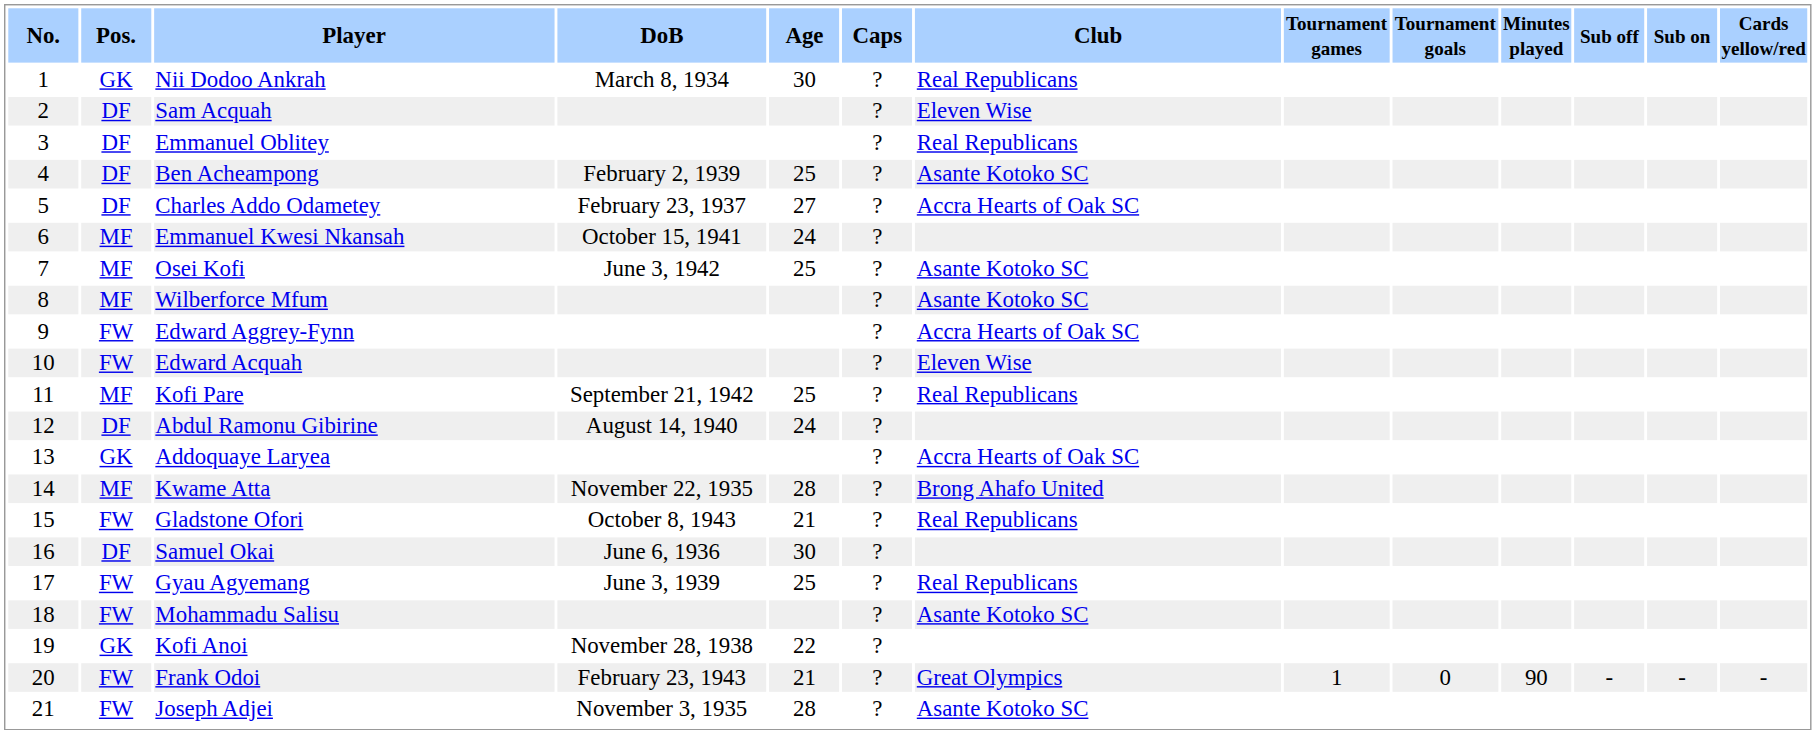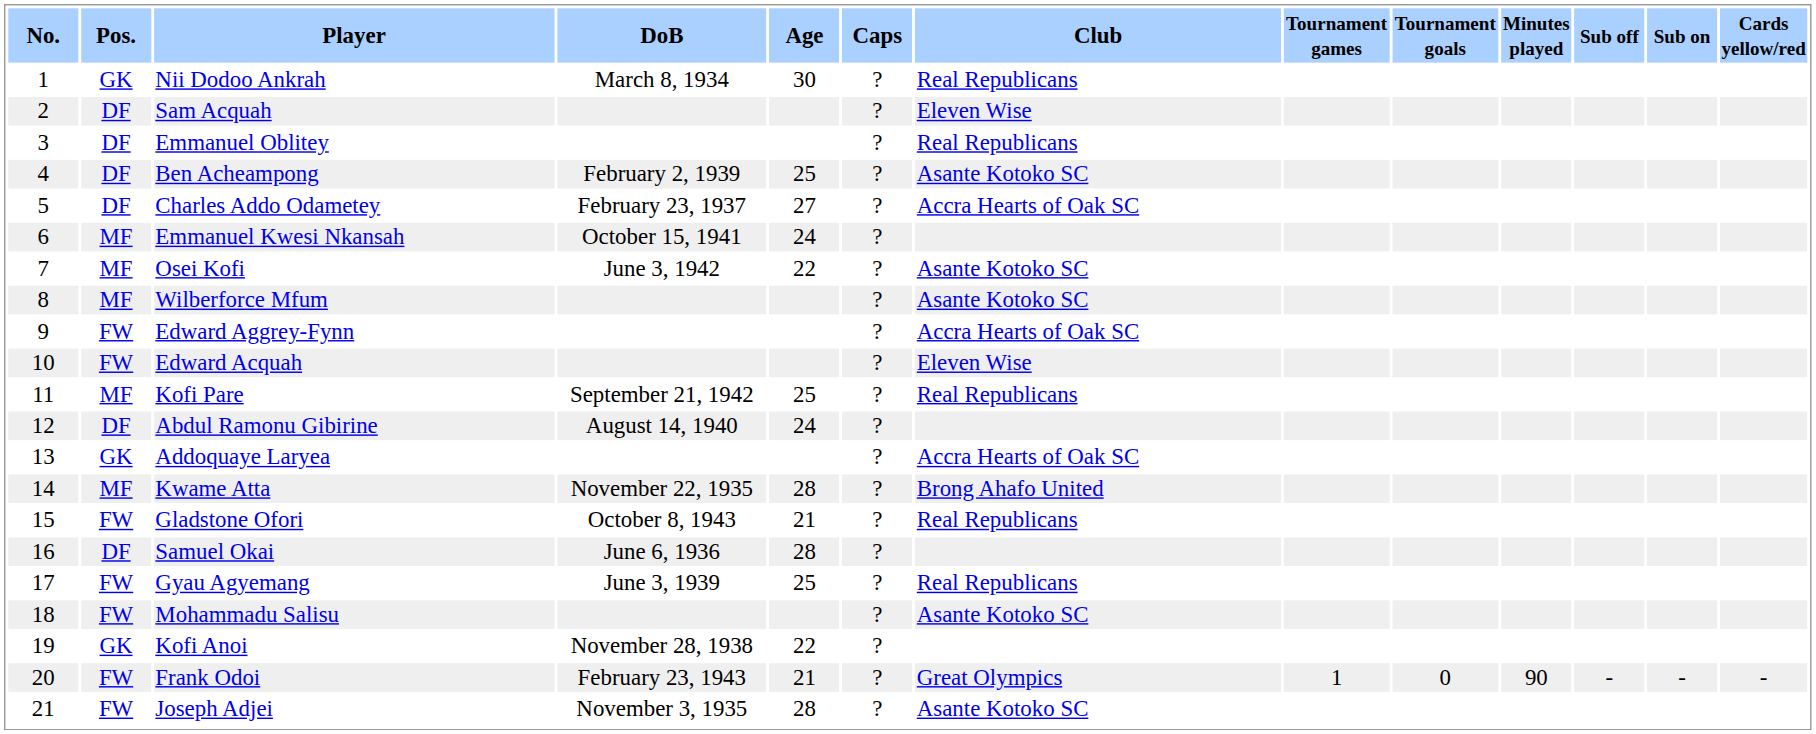Osei Kofi | Age: 25 -> 22
Samuel Okai | Age: 30 -> 28
